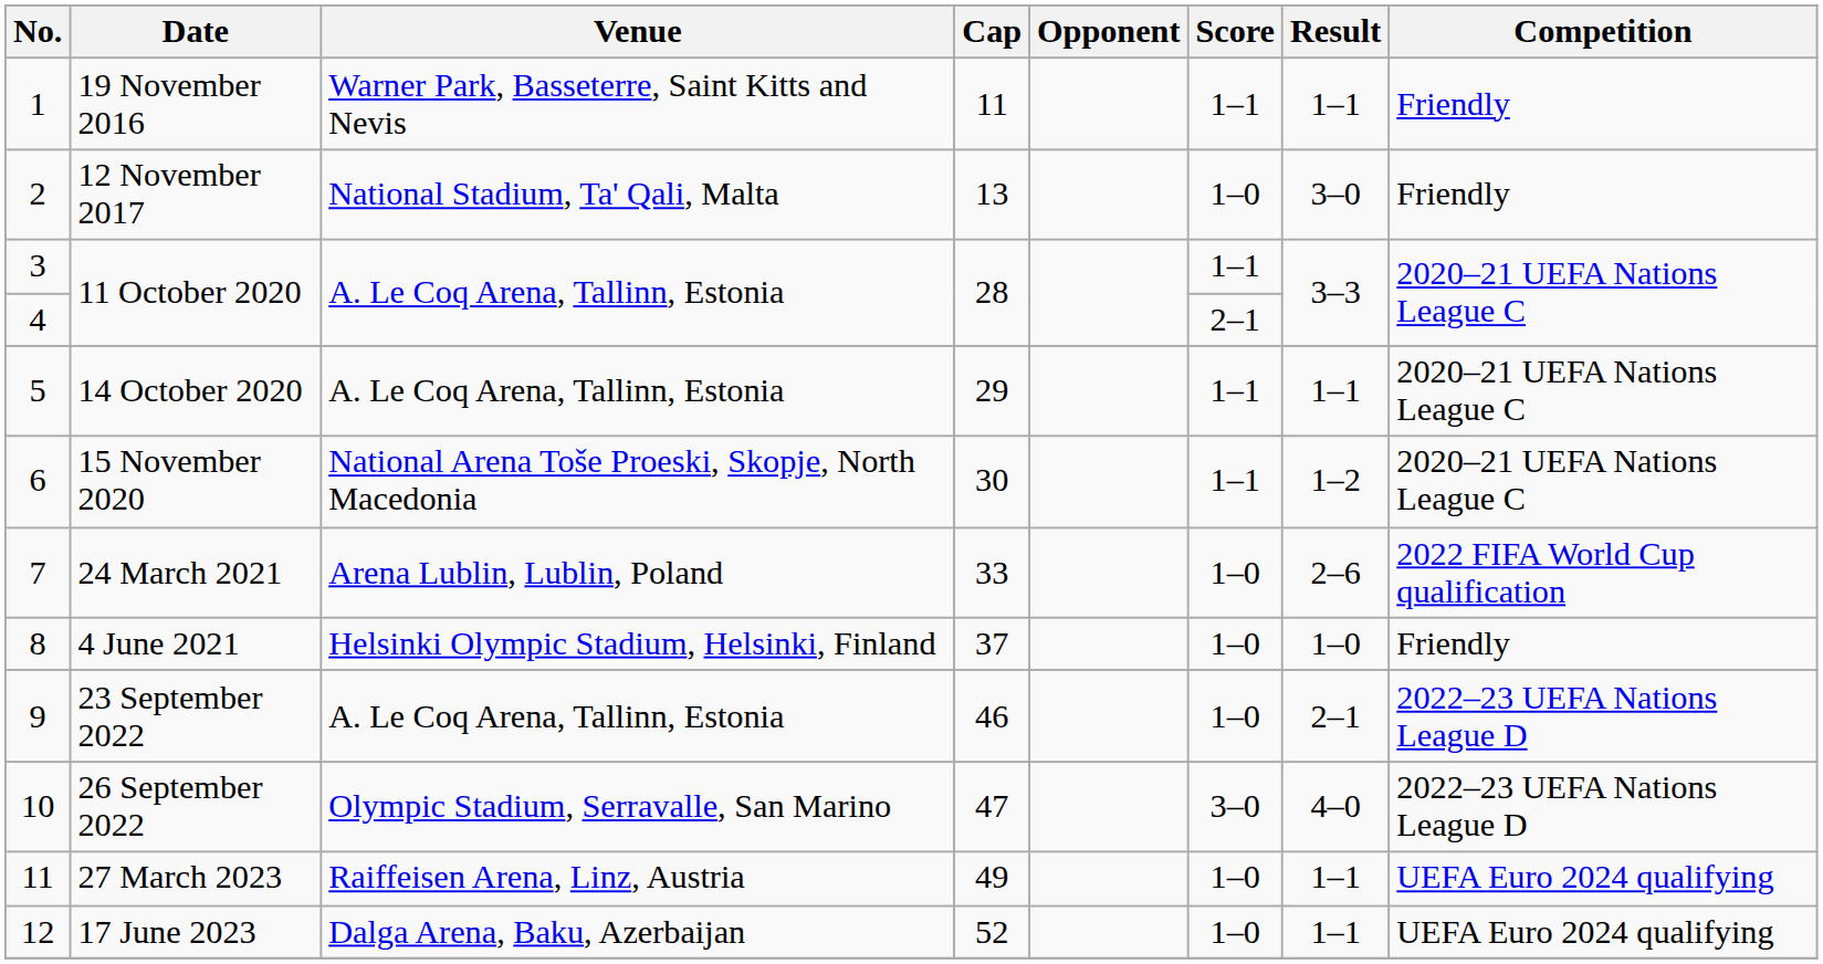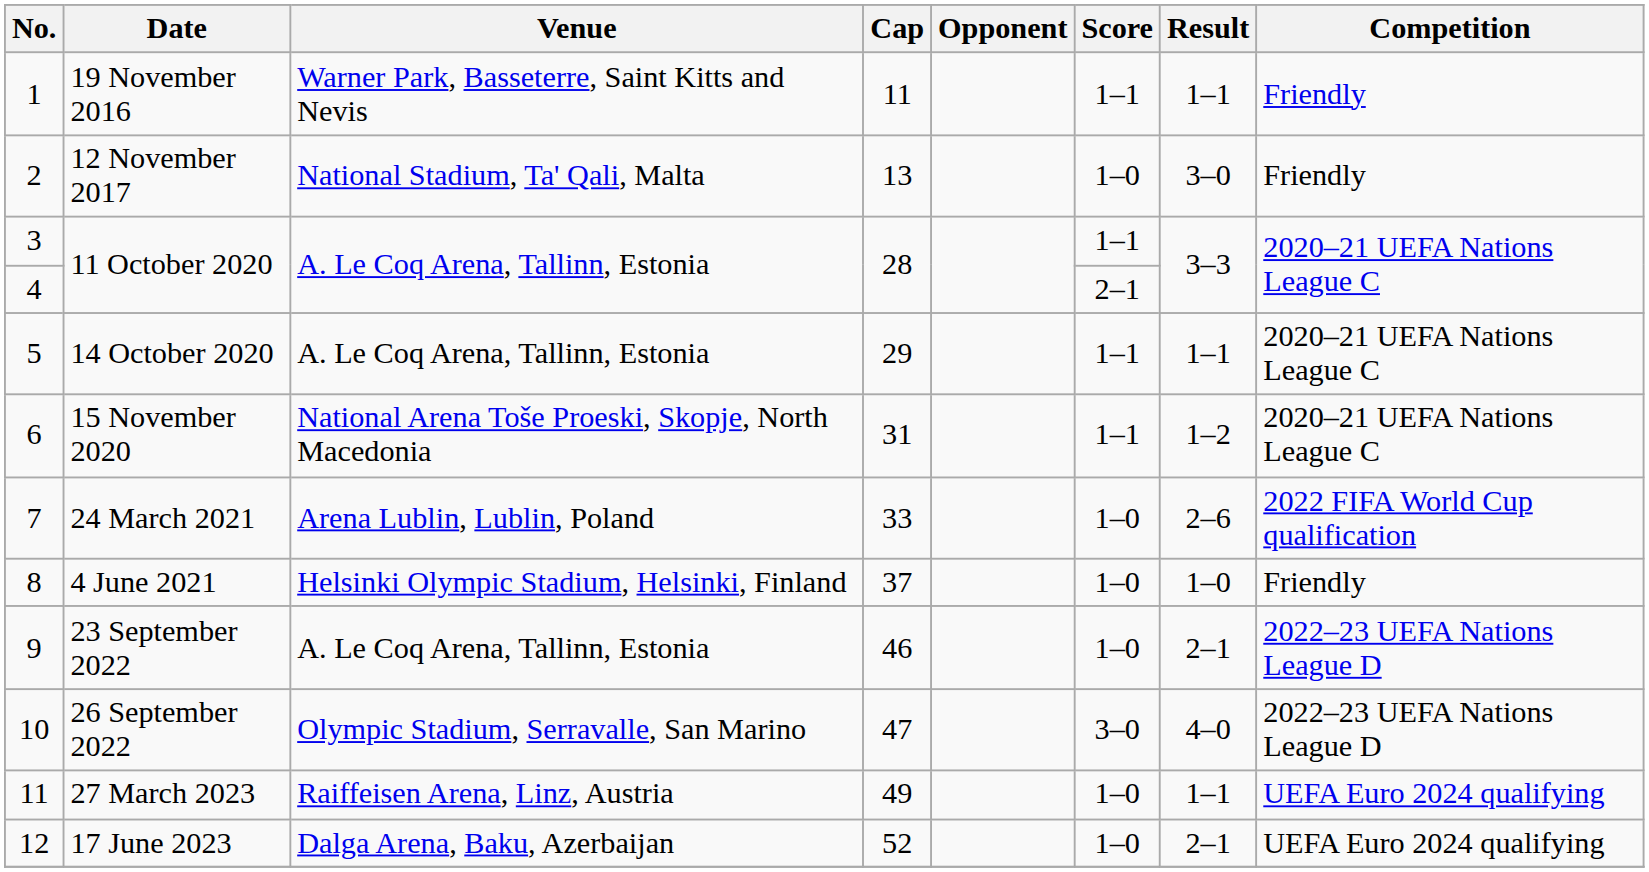15 November 2020 | Cap: 30 -> 31
17 June 2023 | Result: 1–1 -> 2–1
